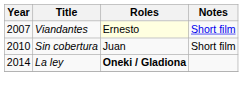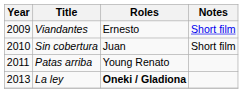Viandantes | Year: 2007 -> 2009
Viandantes | Roles: lightyellow background -> no background
+ row: 2011 | Patas arriba | Young Renato
La ley | Year: 2014 -> 2013
